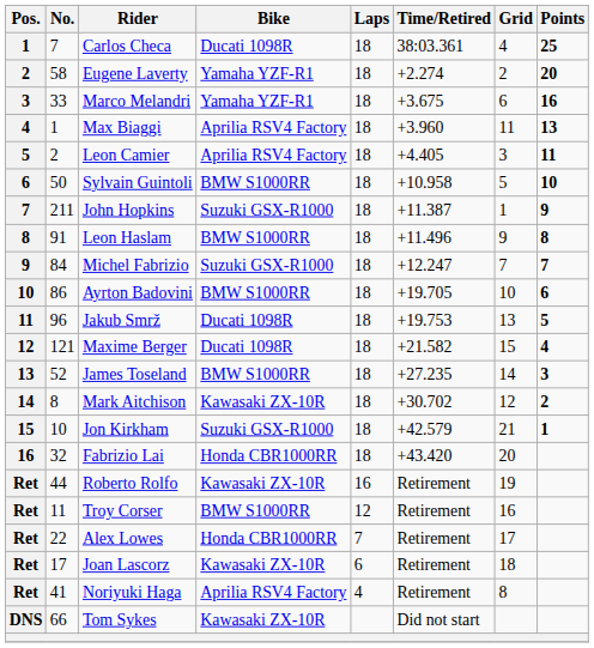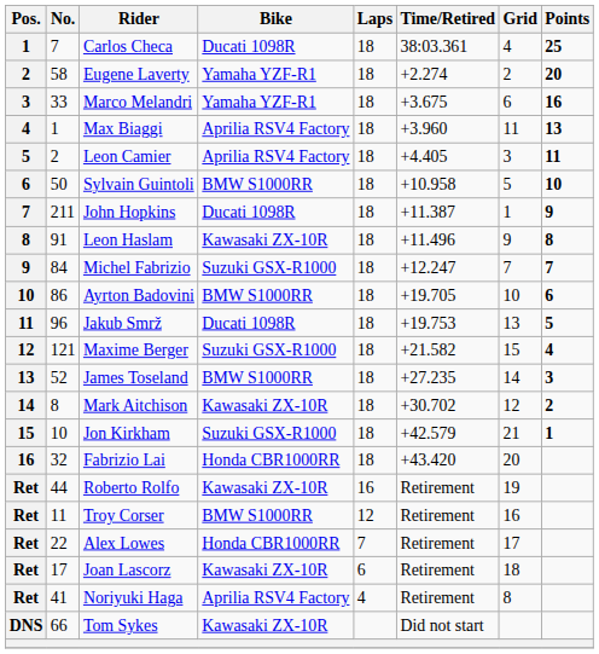John Hopkins | Bike: Suzuki GSX-R1000 -> Ducati 1098R
Leon Haslam | Bike: BMW S1000RR -> Kawasaki ZX-10R
Maxime Berger | Bike: Ducati 1098R -> Suzuki GSX-R1000
